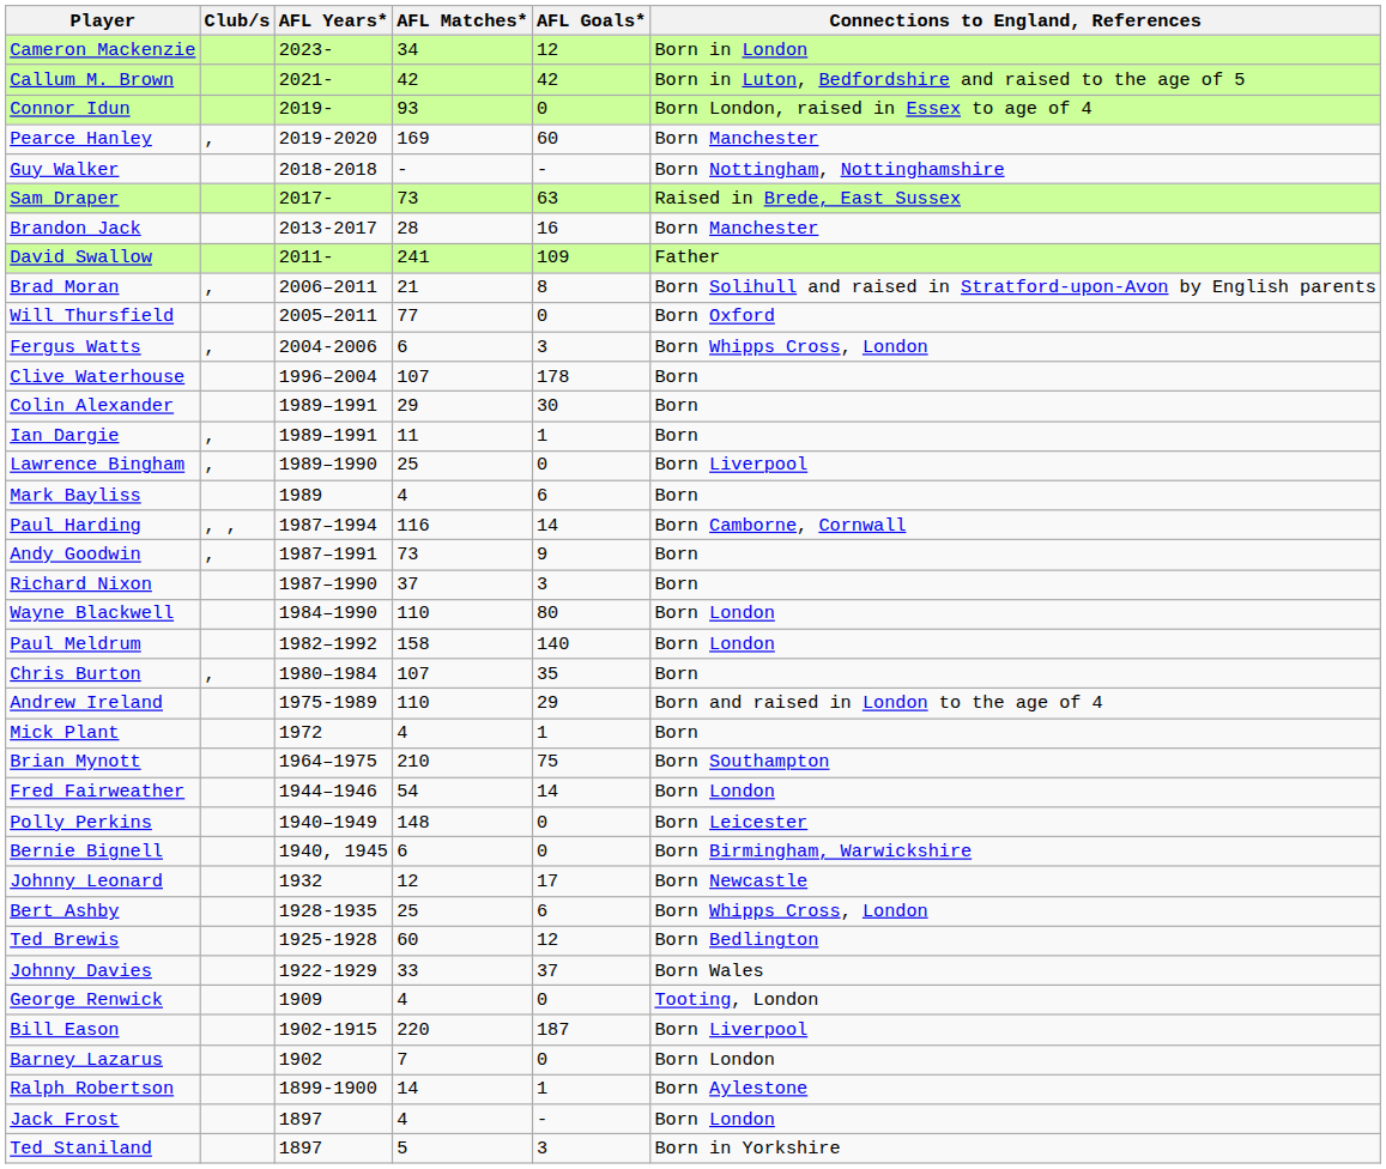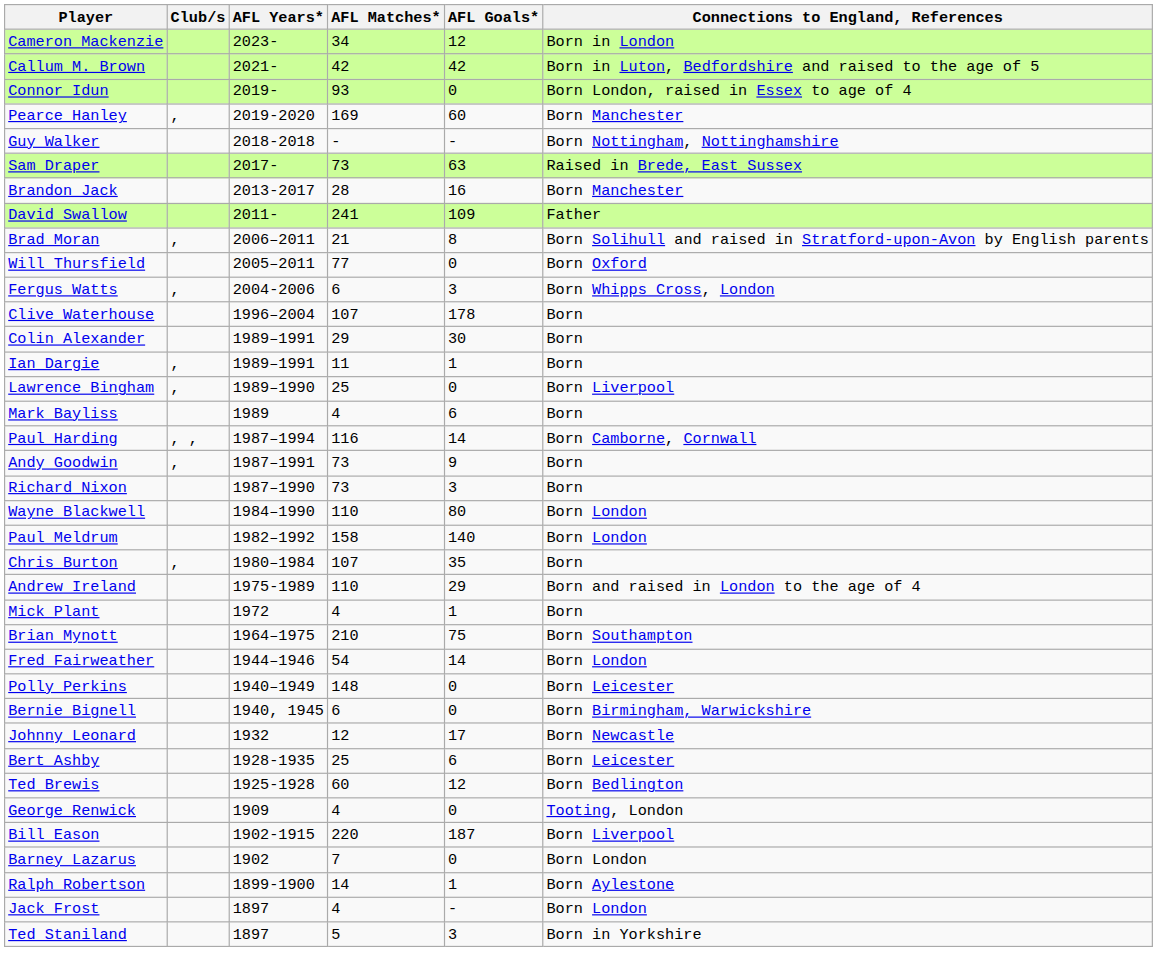Richard Nixon | AFL Matches*: 37 -> 73
Bert Ashby | Connections to England, References: Born Whipps Cross, London -> Born Leicester
- row: Johnny Davies | 1922-1929 | 33 | 37 | Born Wales
